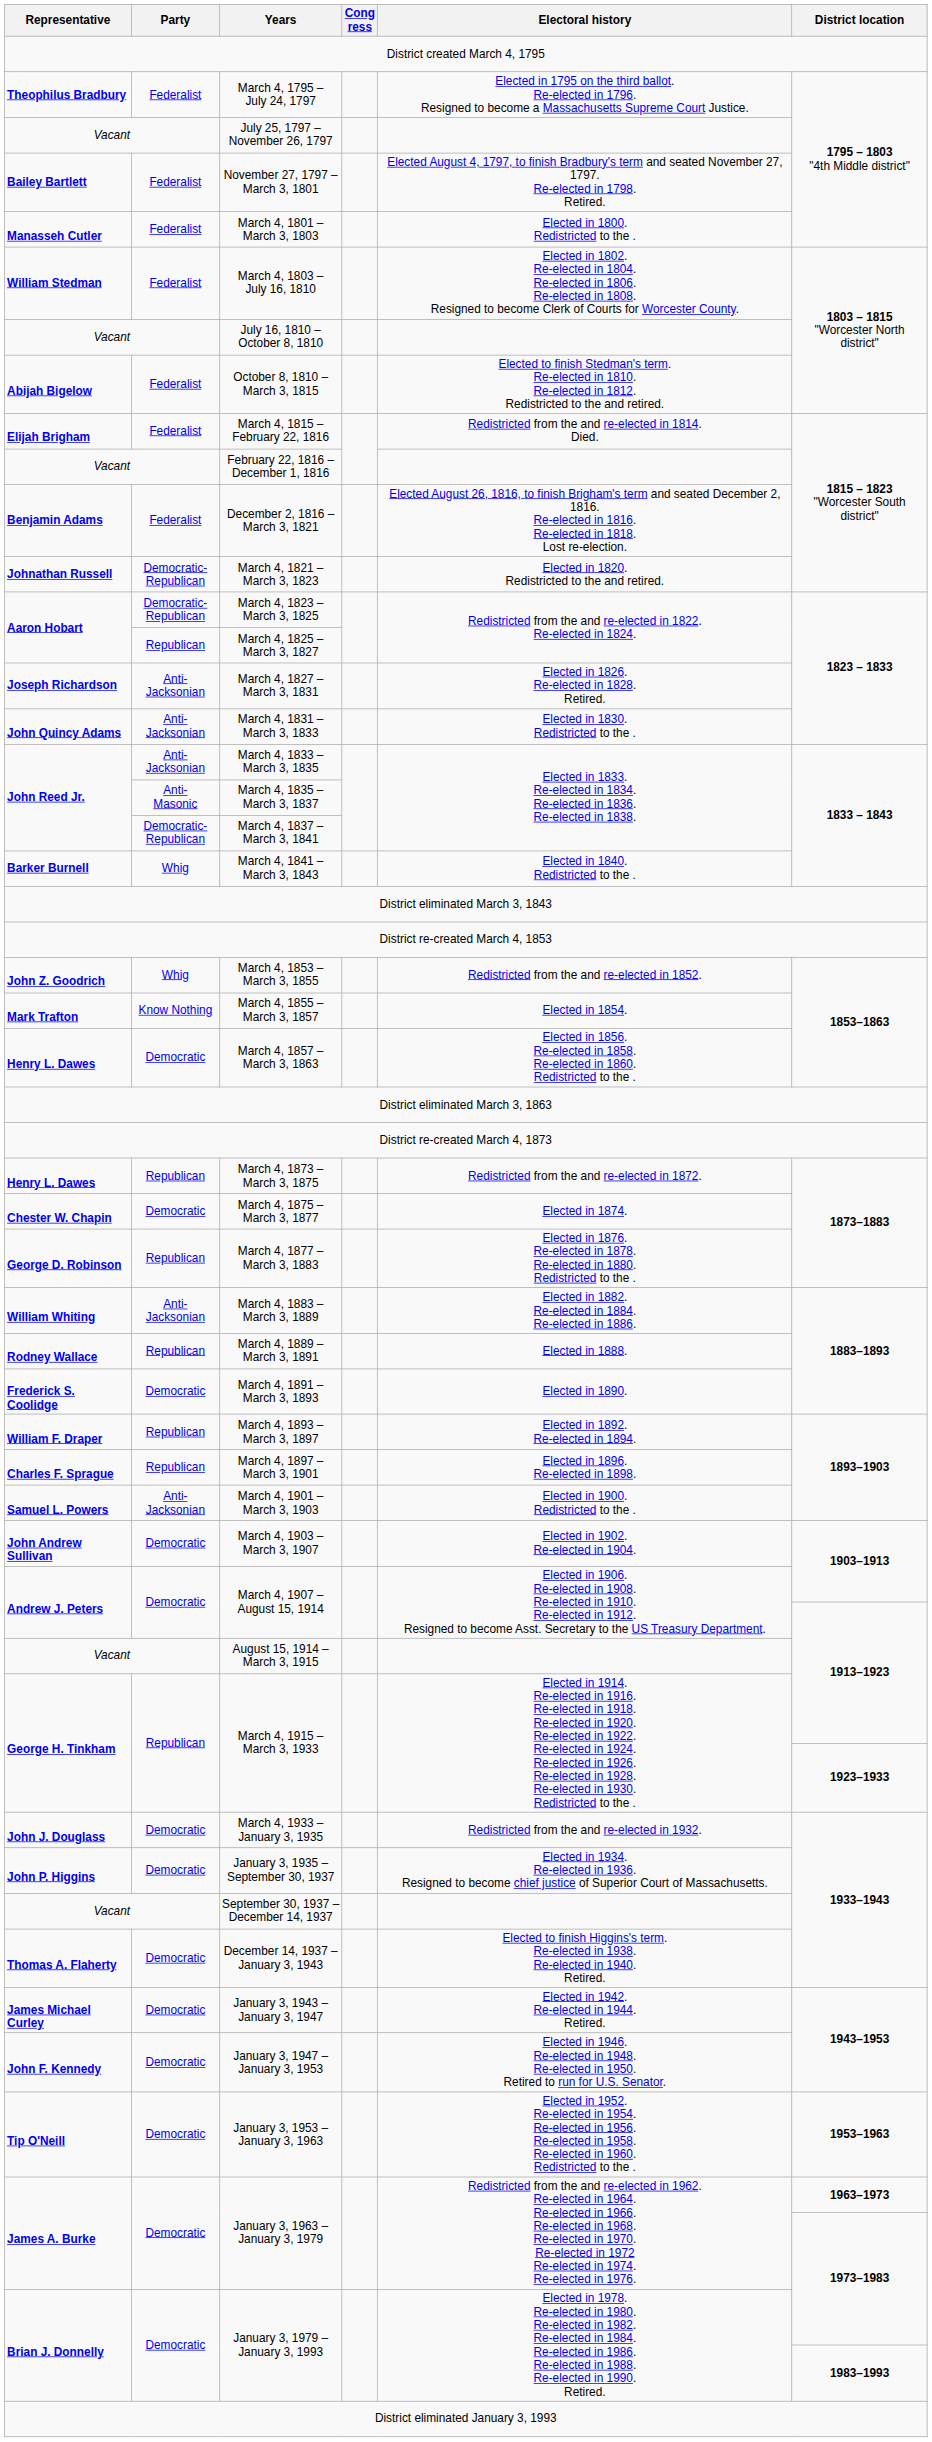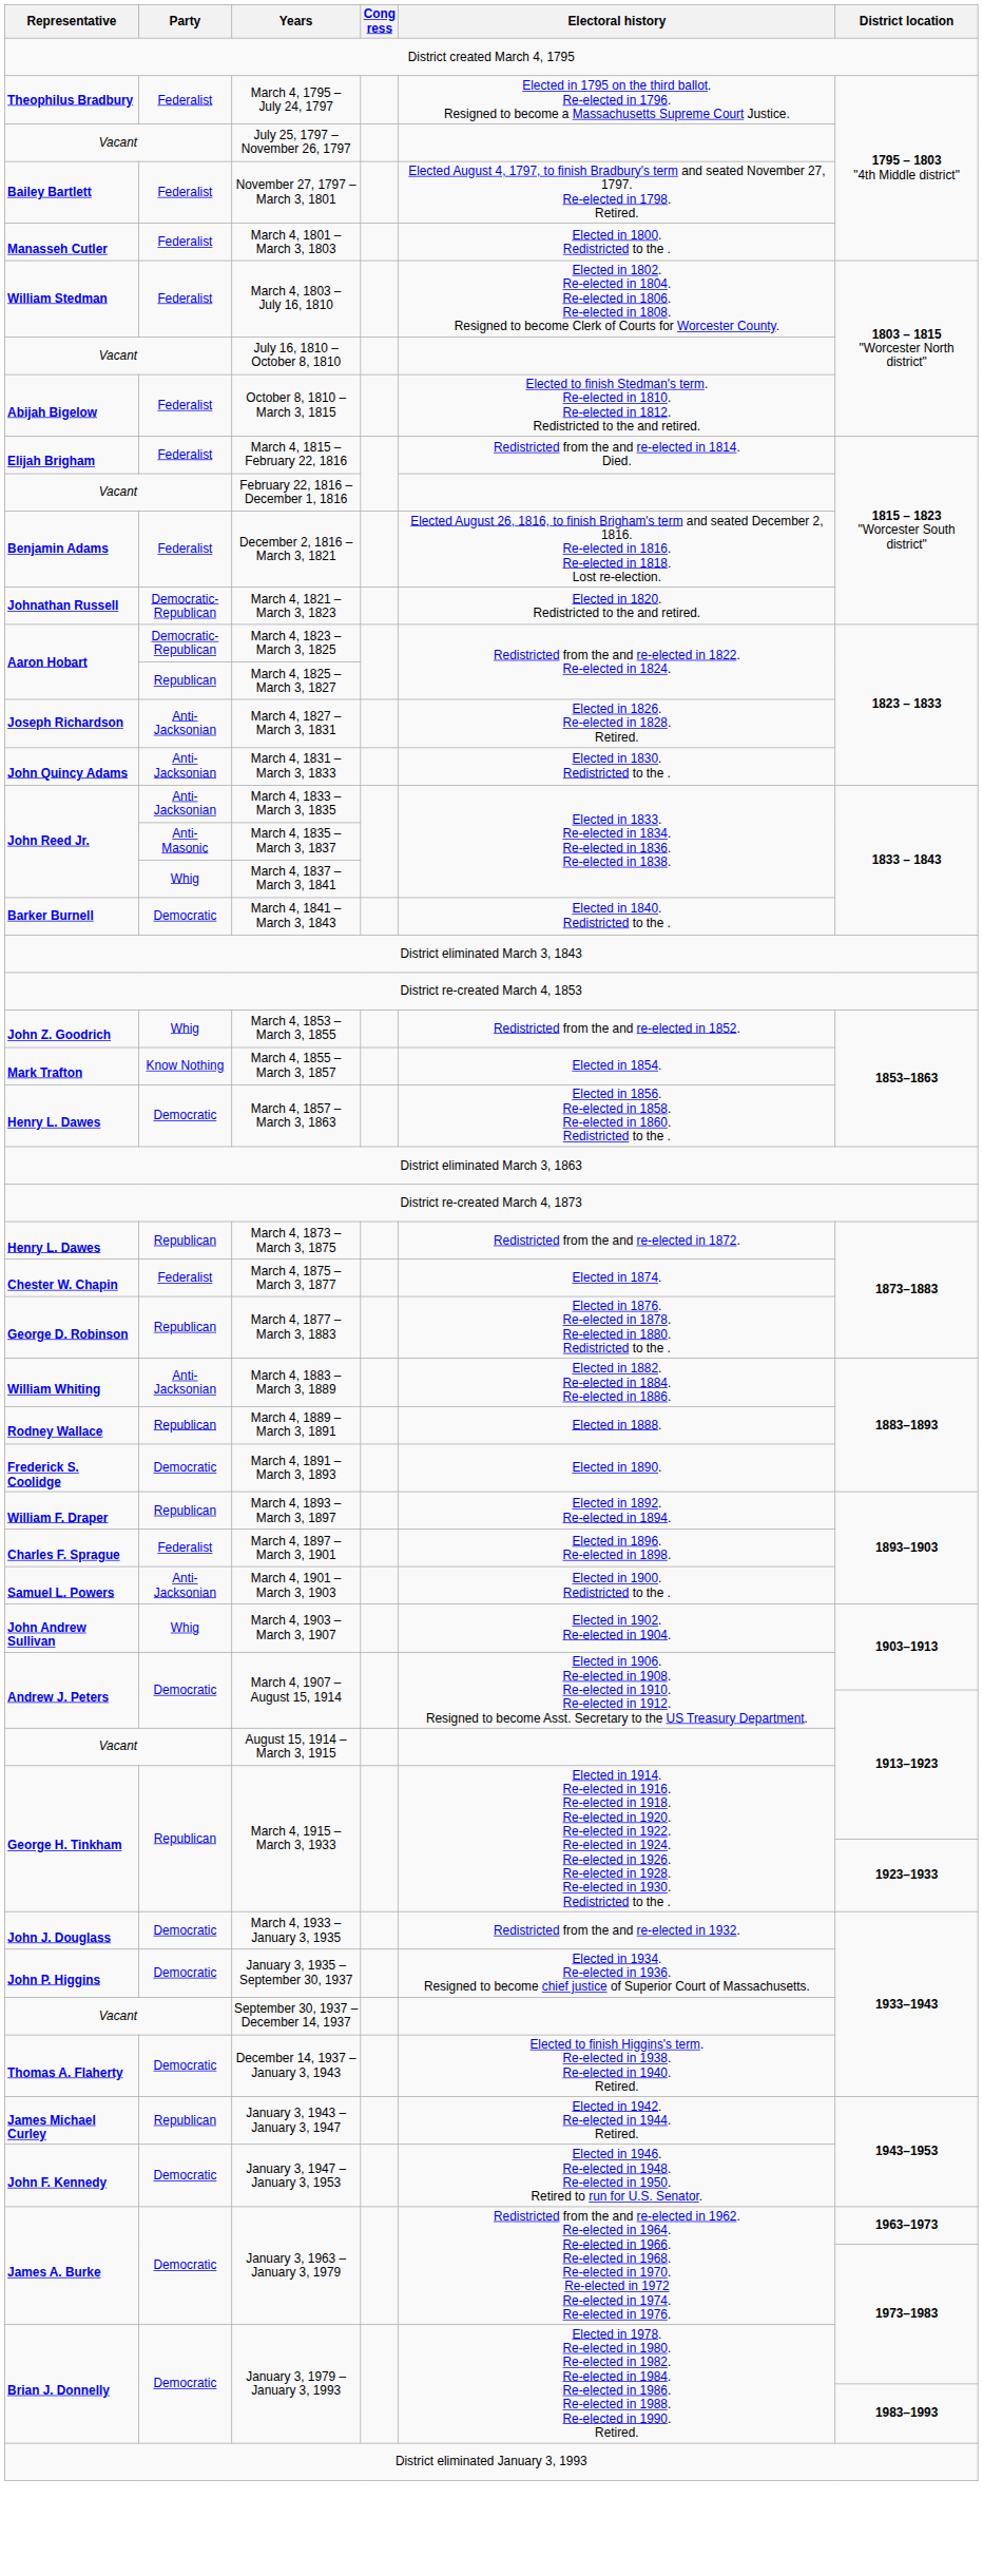March 4, 1837 – March 3, 1841 | Party: Democratic- Republican -> Whig
March 4, 1841 – March 3, 1843 | Party: Whig -> Democratic
March 4, 1875 – March 3, 1877 | Party: Democratic -> Federalist
March 4, 1897 – March 3, 1901 | Party: Republican -> Federalist
March 4, 1903 – March 3, 1907 | Party: Democratic -> Whig
January 3, 1943 – January 3, 1947 | Party: Democratic -> Republican
- row: Tip O'Neill | Democratic | January 3, 1953 – January 3, 1963 | Elected in 1952. Re-elected in 1954. Re-elected in 1956. Re-elected in 1958. Re-elected in 1960. Redistricted to the . | 1953–1963
